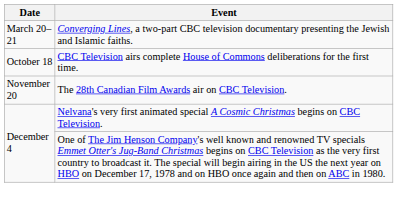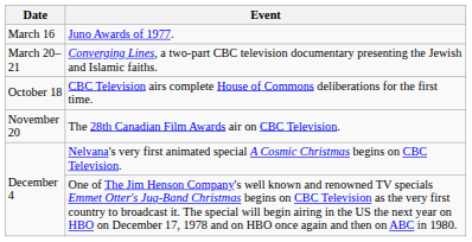+ row: March 16 | Juno Awards of 1977.
